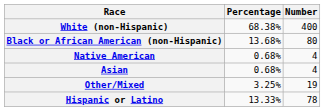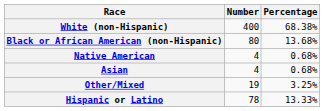columns swapped: Number <-> Percentage
